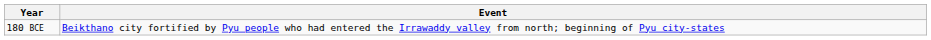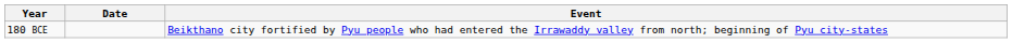+ column: Date
